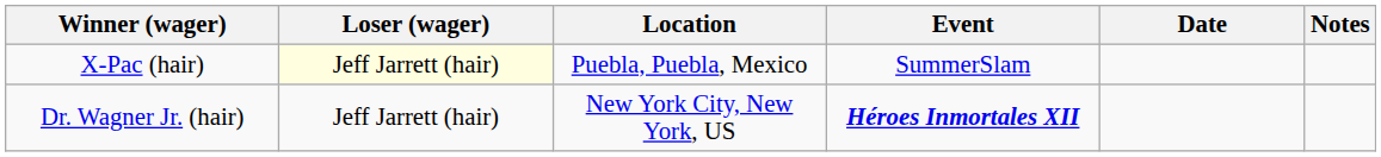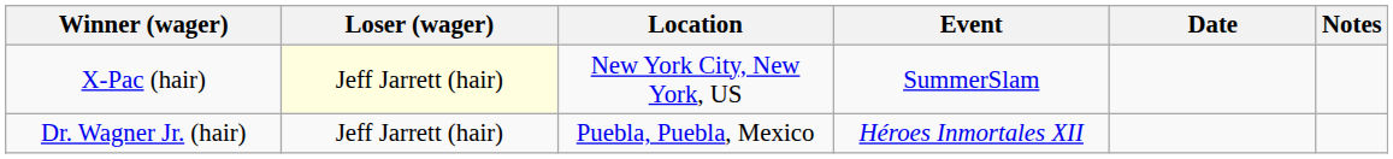X-Pac (hair) | Location: Puebla, Puebla, Mexico -> New York City, New York, US
Dr. Wagner Jr. (hair) | Location: New York City, New York, US -> Puebla, Puebla, Mexico
Dr. Wagner Jr. (hair) | Event: bold -> normal
